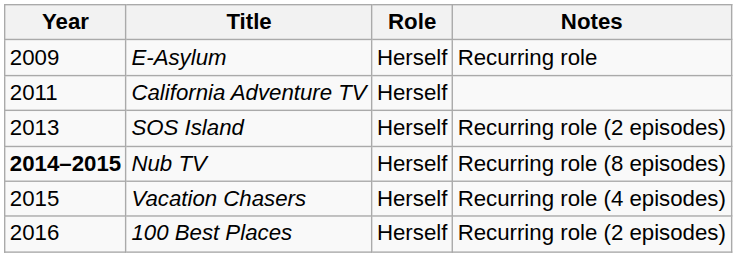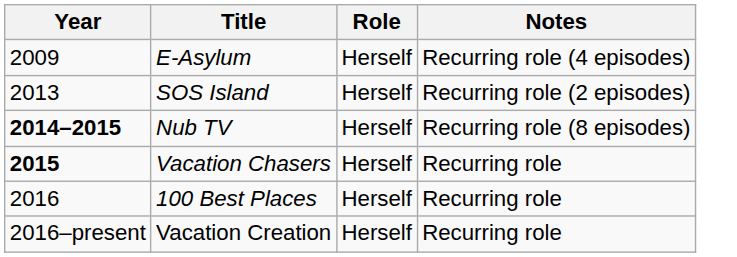E-Asylum | Notes: Recurring role -> Recurring role (4 episodes)
- row: 2011 | California Adventure TV | Herself
Vacation Chasers | Year: normal -> bold
Vacation Chasers | Notes: Recurring role (4 episodes) -> Recurring role
100 Best Places | Notes: Recurring role (2 episodes) -> Recurring role
+ row: 2016–present | Vacation Creation | Herself | Recurring role
